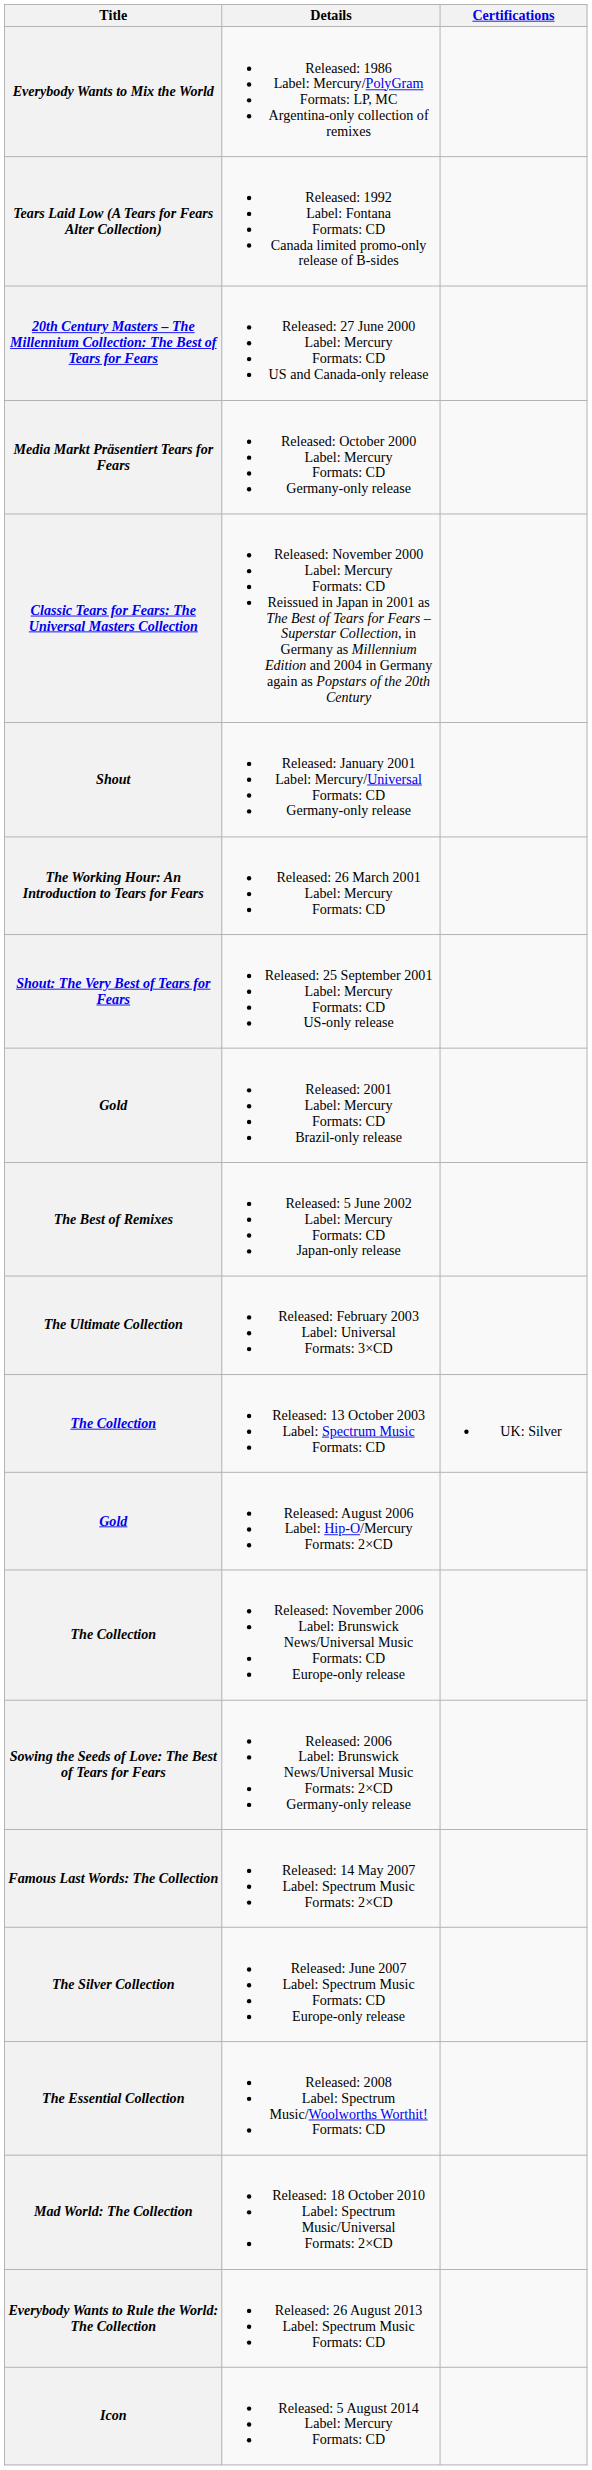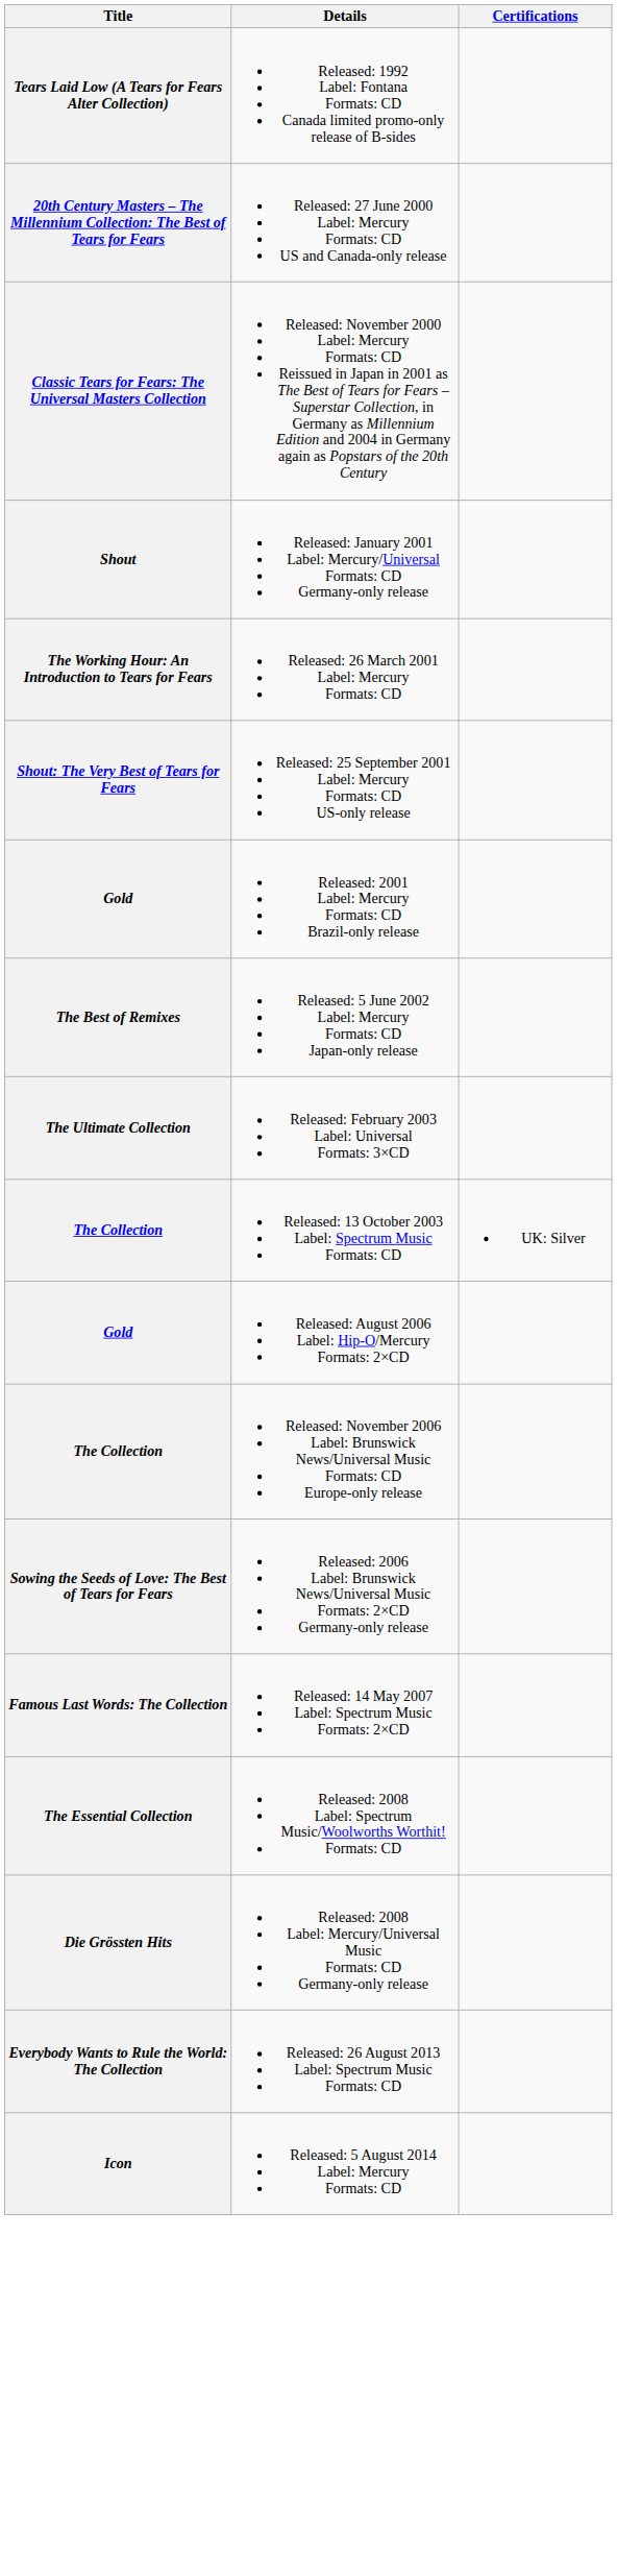- row: Everybody Wants to Mix the World | Released: 1986 Label: Mercury/PolyGram Formats: LP, MC Argentina-only collection of remixes
- row: Media Markt Präsentiert Tears for Fears | Released: October 2000 Label: Mercury Formats: CD Germany-only release
- row: The Silver Collection | Released: June 2007 Label: Spectrum Music Formats: CD Europe-only release
+ row: Die Grössten Hits | Released: 2008 Label: Mercury/Universal Music Formats: CD Germany-only release
- row: Mad World: The Collection | Released: 18 October 2010 Label: Spectrum Music/Universal Formats: 2×CD
